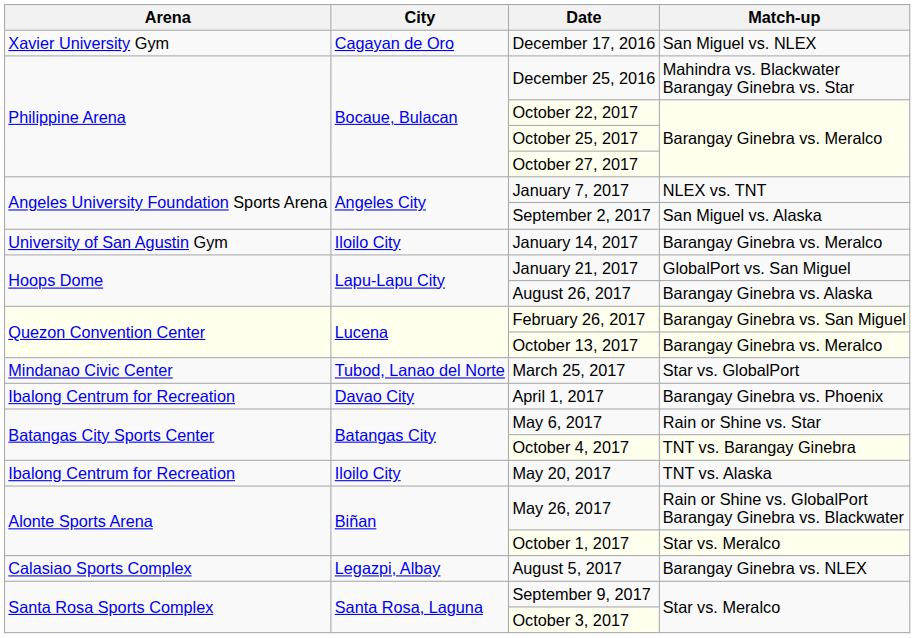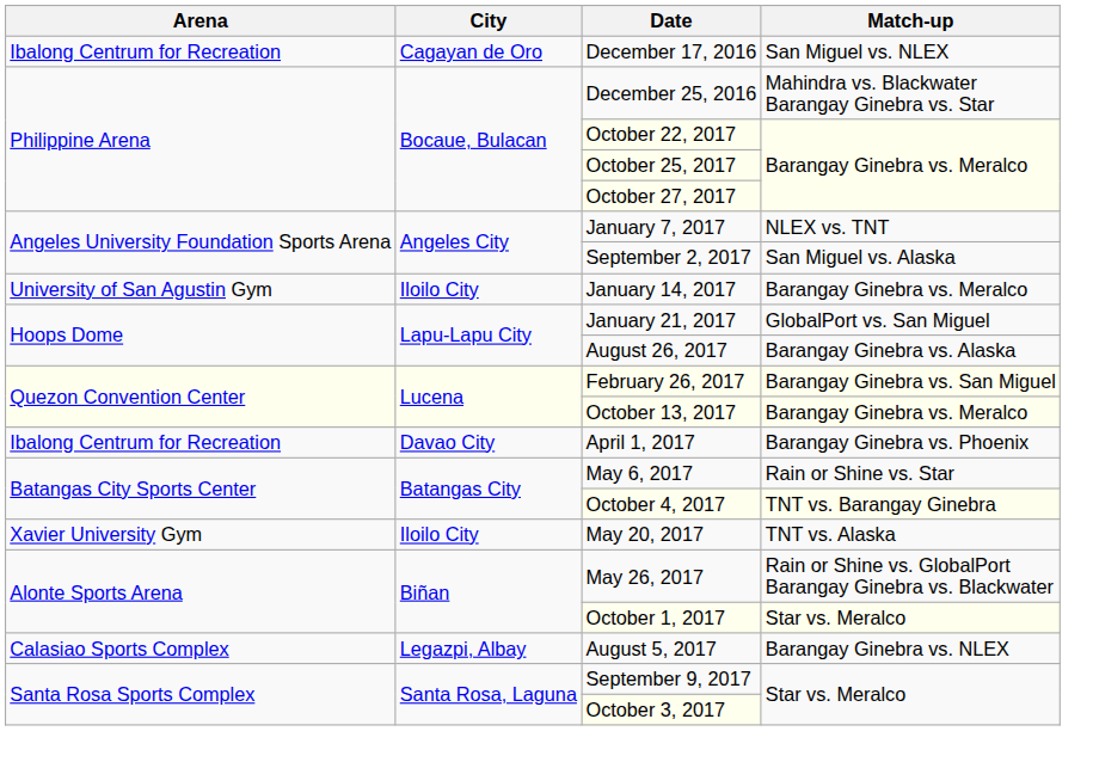December 17, 2016 | Arena: Xavier University Gym -> Ibalong Centrum for Recreation
- row: Mindanao Civic Center | Tubod, Lanao del Norte | March 25, 2017 | Star vs. GlobalPort
May 20, 2017 | Arena: Ibalong Centrum for Recreation -> Xavier University Gym
